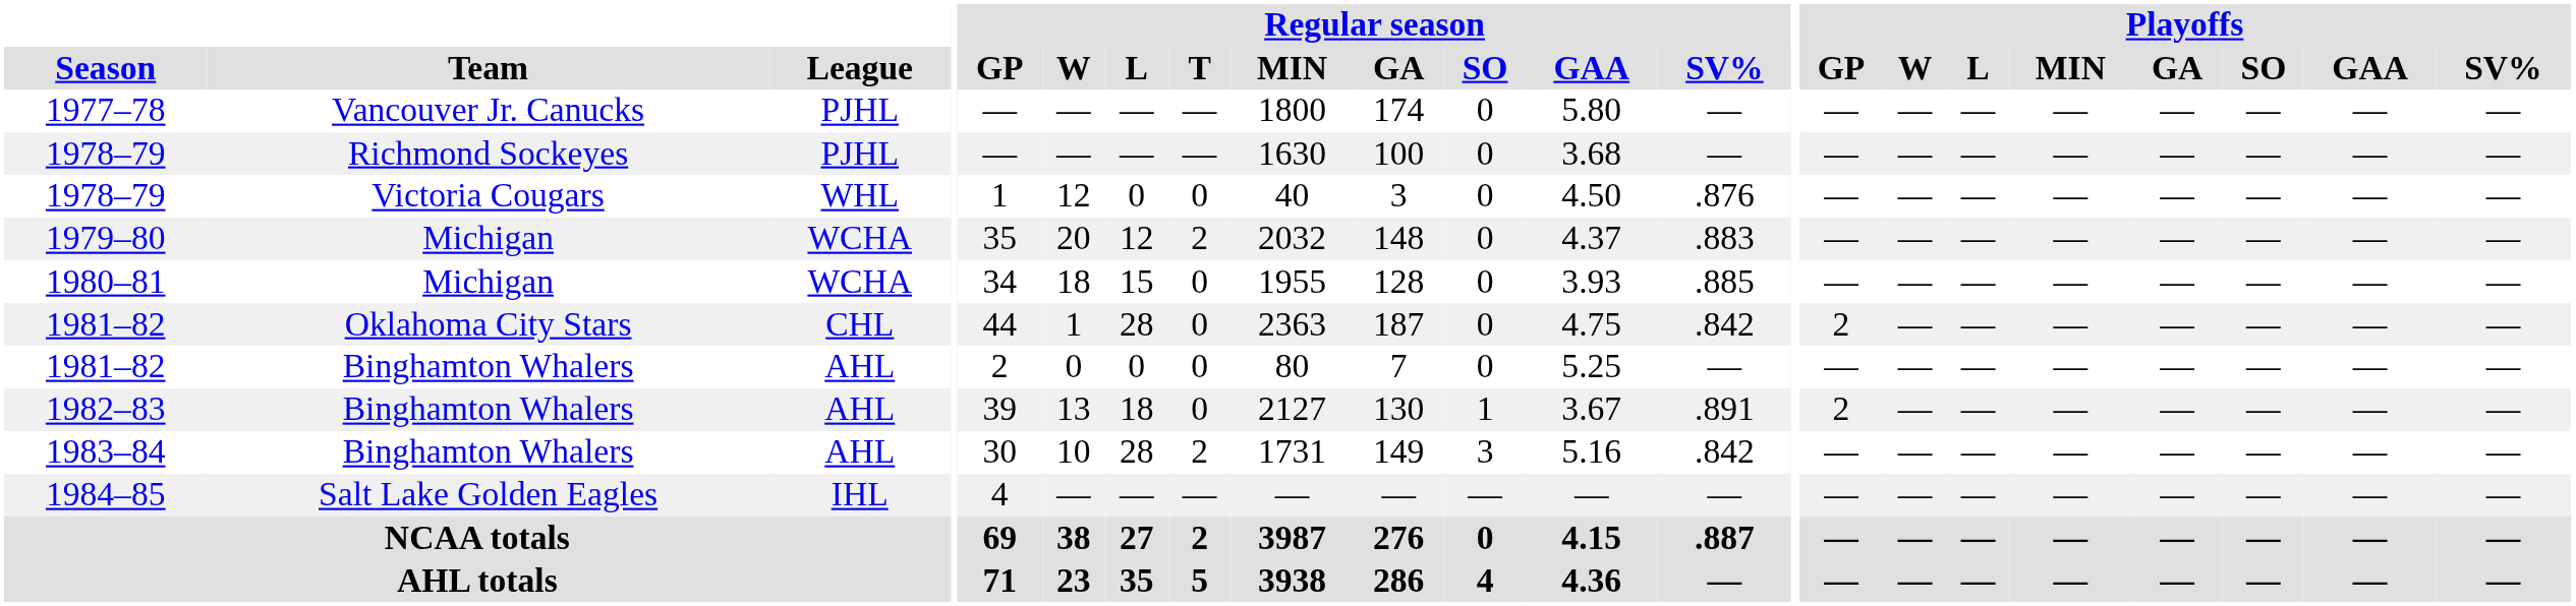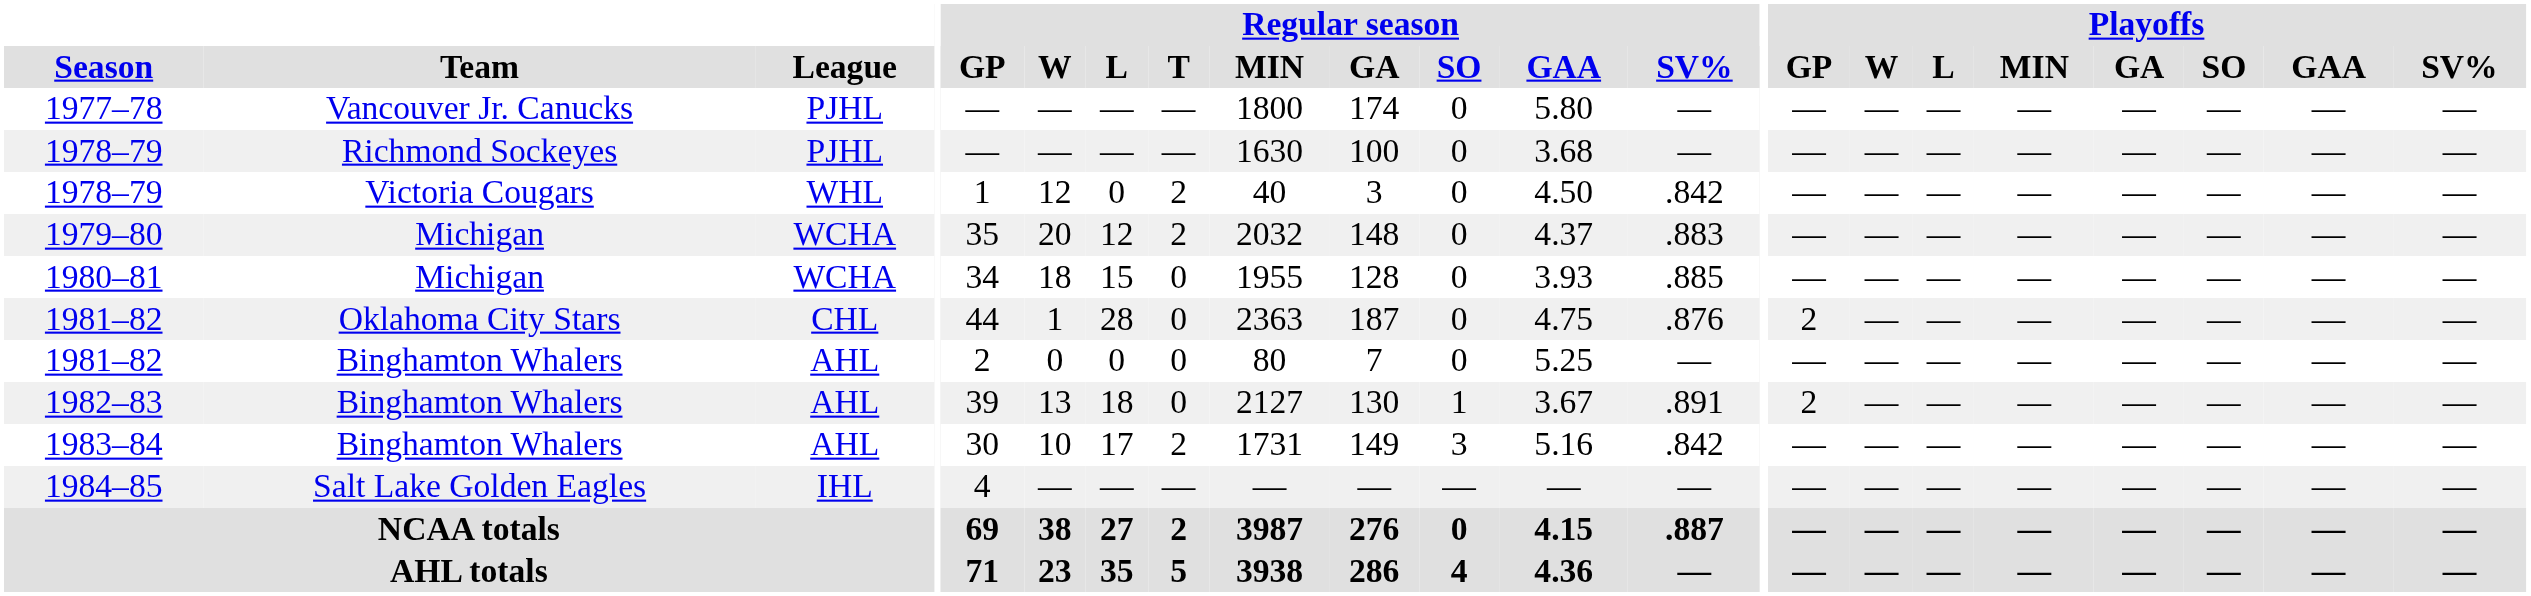1978–79 / Victoria Cougars | Regular season / T: 0 -> 2
1978–79 / Victoria Cougars | Regular season / SV%: .876 -> .842
1981–82 / Oklahoma City Stars | Regular season / SV%: .842 -> .876
1983–84 | Regular season / L: 28 -> 17
